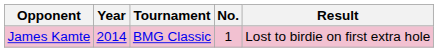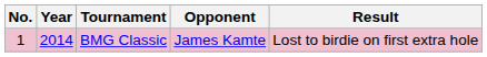columns swapped: No. <-> Opponent
